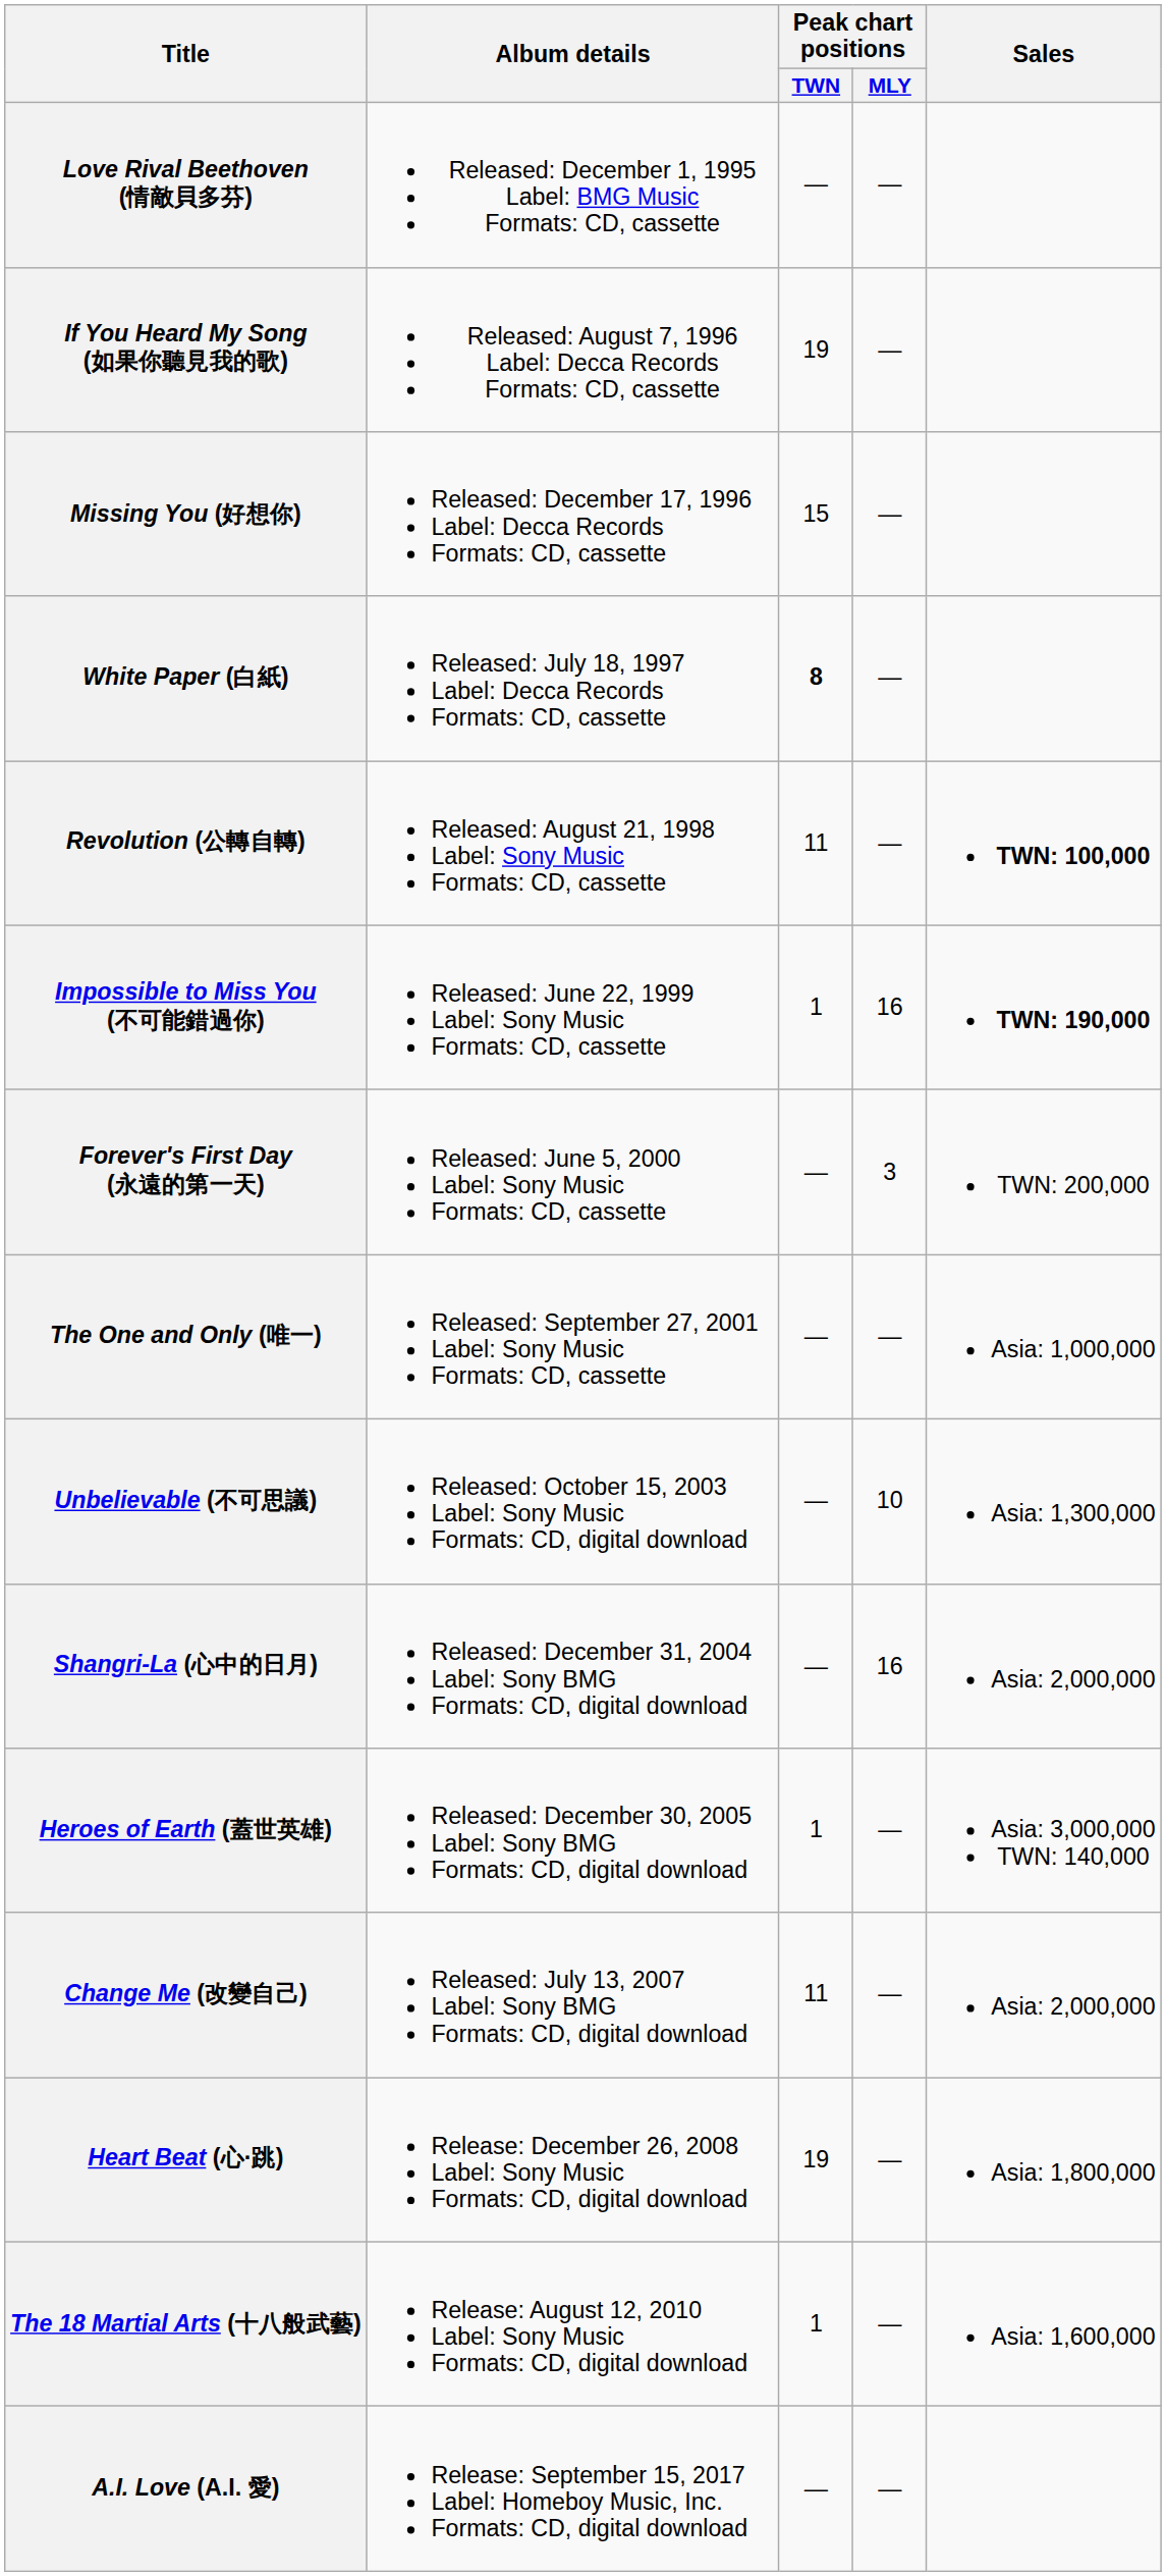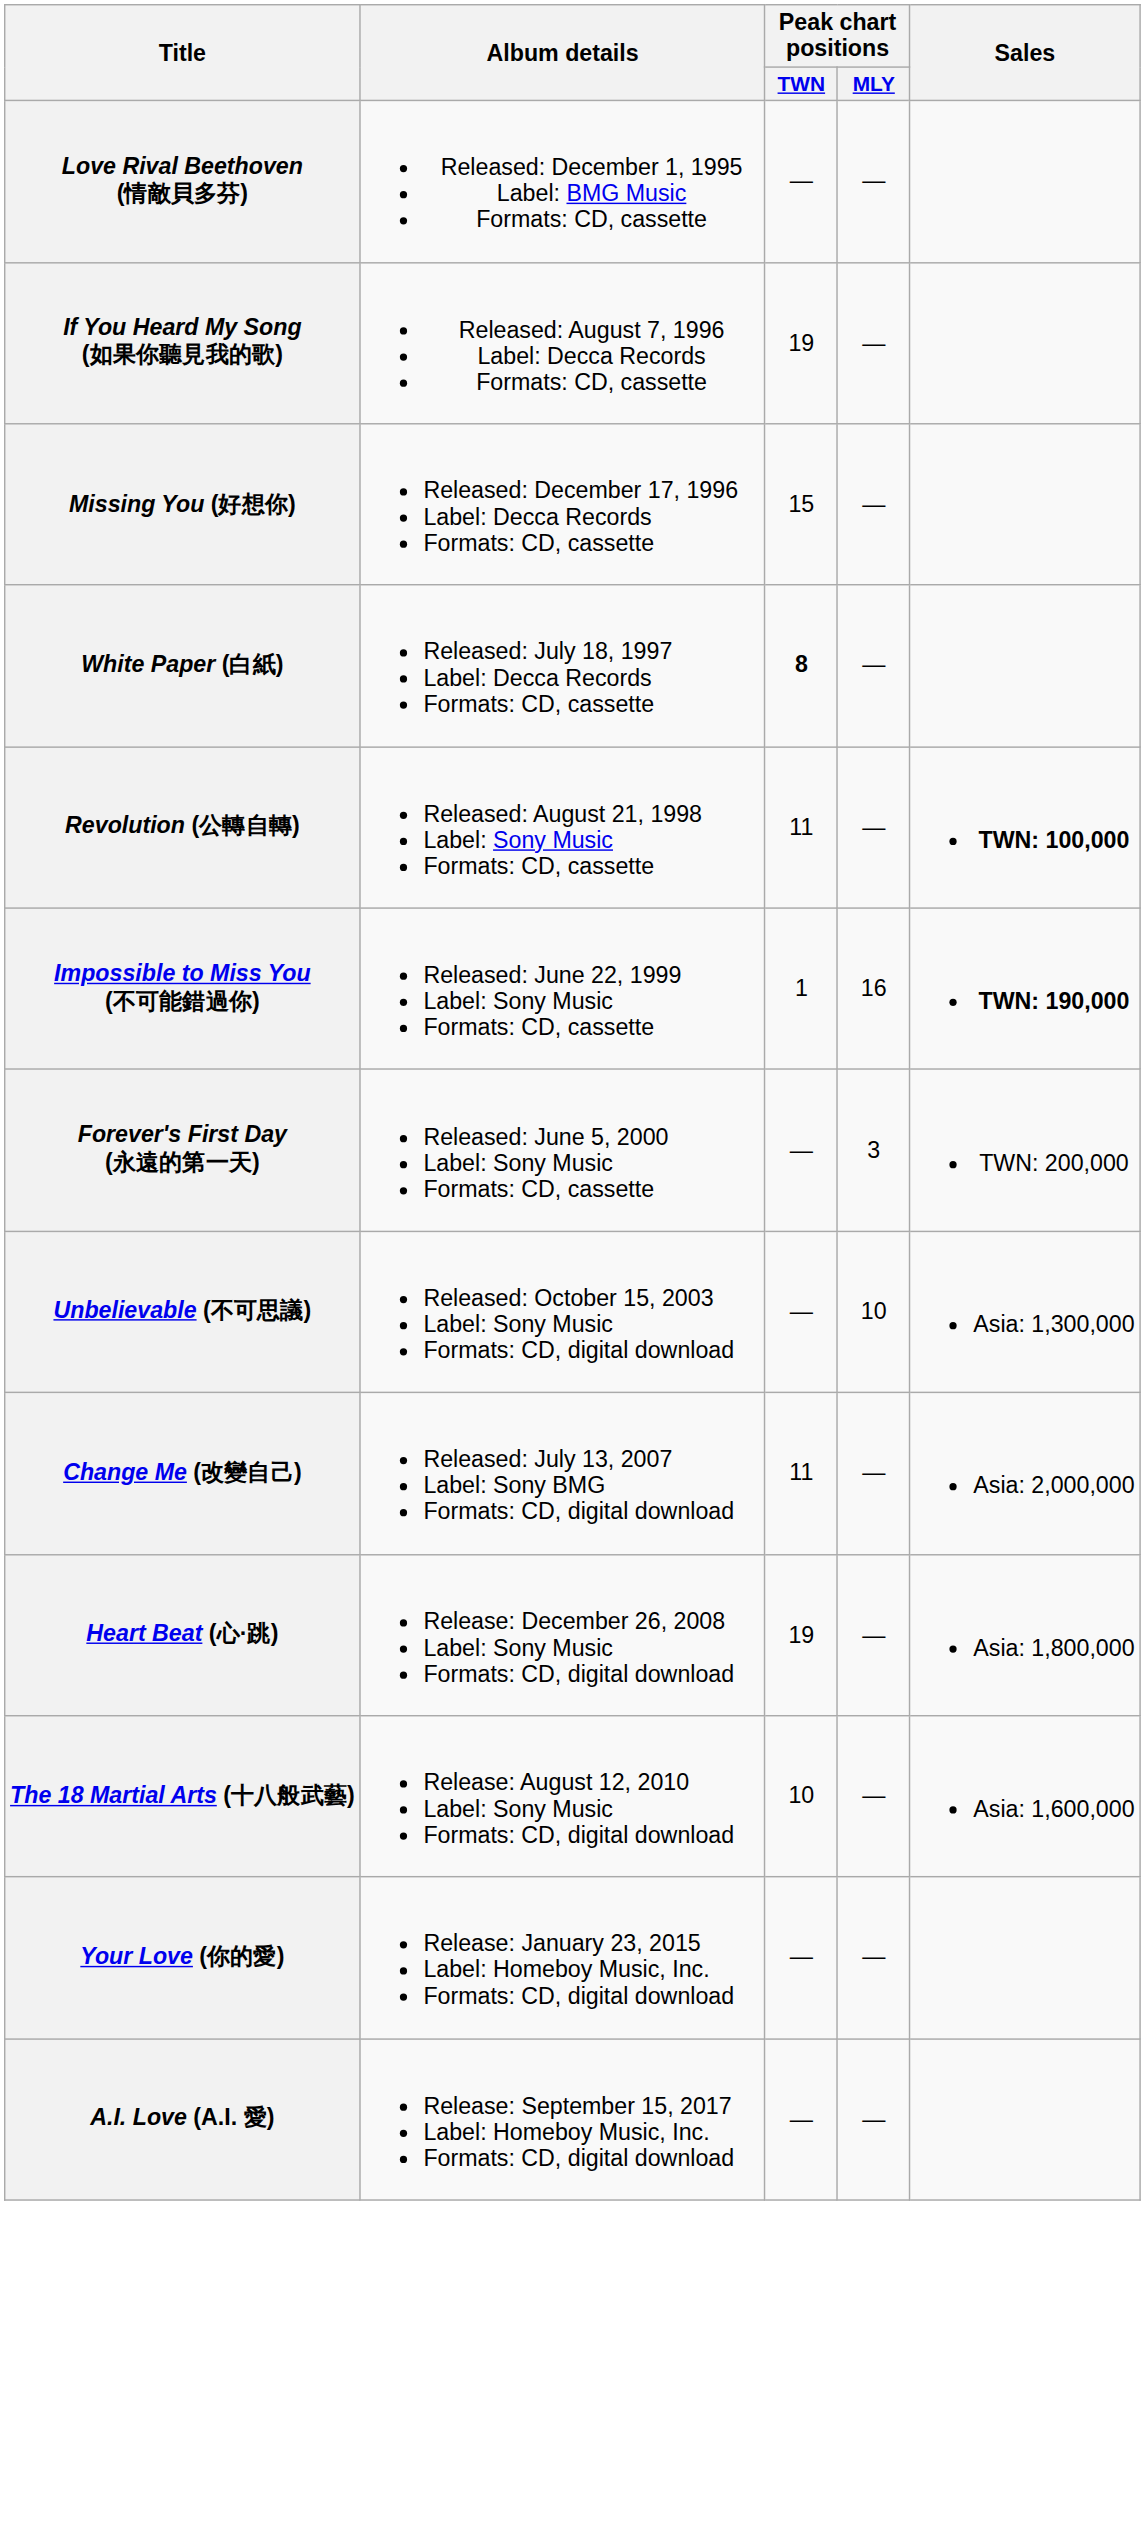- row: The One and Only (唯一) | Released: September 27, 2001 Label: Sony Music Formats: CD, cassette | — | — | Asia: 1,000,000
- row: Shangri-La (心中的日月) | Released: December 31, 2004 Label: Sony BMG Formats: CD, digital download | — | 16 | Asia: 2,000,000
- row: Heroes of Earth (蓋世英雄) | Released: December 30, 2005 Label: Sony BMG Formats: CD, digital download | 1 | — | Asia: 3,000,000 TWN: 140,000
The 18 Martial Arts (十八般武藝) | Peak chart positions / TWN: 1 -> 10
+ row: Your Love (你的愛) | Release: January 23, 2015 Label: Homeboy Music, Inc. Formats: CD, digital download | — | —
